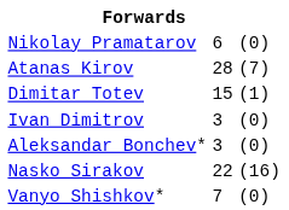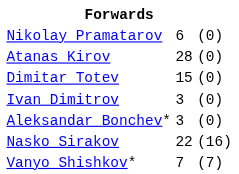Atanas Kirov | column 3: (7) -> (0)
Dimitar Totev | column 3: (1) -> (0)
Vanyo Shishkov* | column 3: (0) -> (7)
